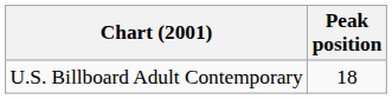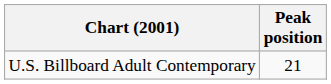U.S. Billboard Adult Contemporary | Peak position: 18 -> 21
